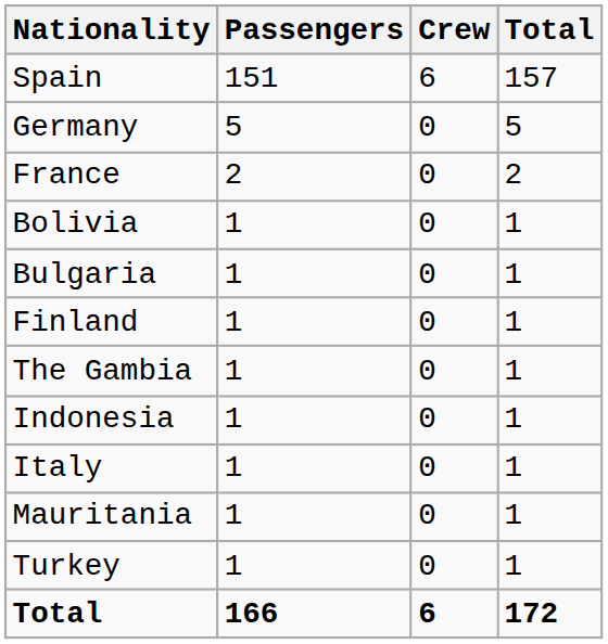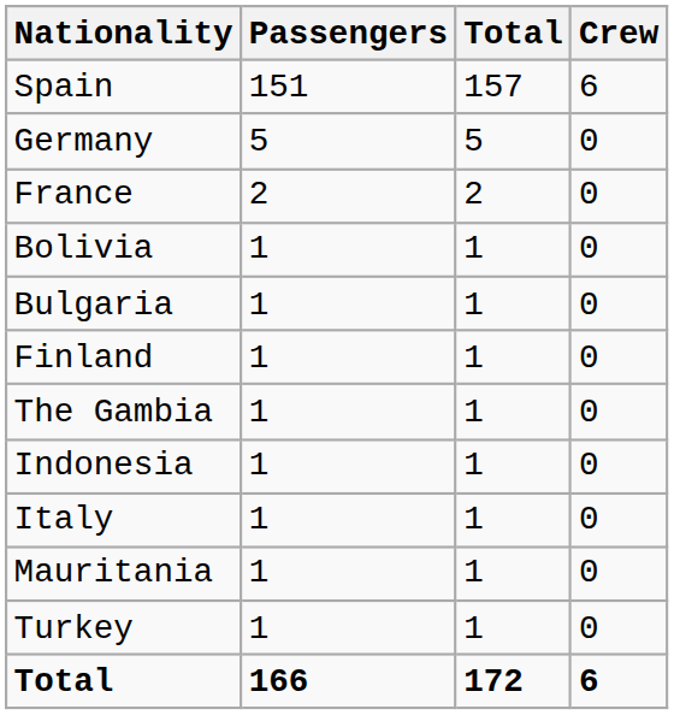columns swapped: Crew <-> Total
